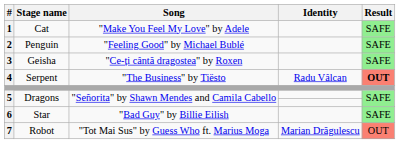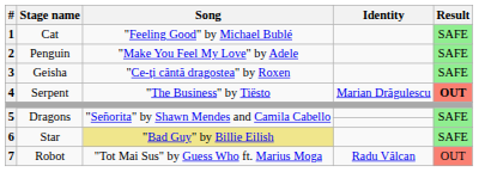1 | Song: "Make You Feel My Love" by Adele -> "Feeling Good" by Michael Bublé
2 | Song: "Feeling Good" by Michael Bublé -> "Make You Feel My Love" by Adele
4 | Identity: Radu Vâlcan -> Marian Drăgulescu
6 | Song: no background -> khaki background
7 | Identity: Marian Drăgulescu -> Radu Vâlcan
